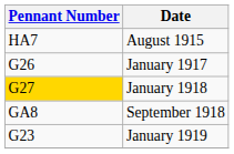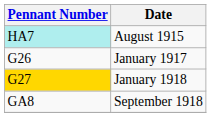August 1915 | Pennant Number: no background -> paleturquoise background
- row: G23 | January 1919
